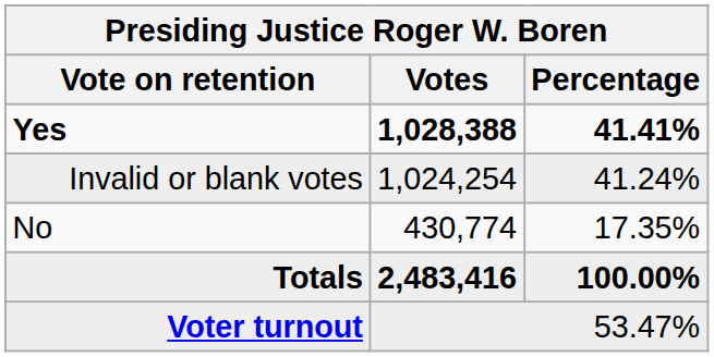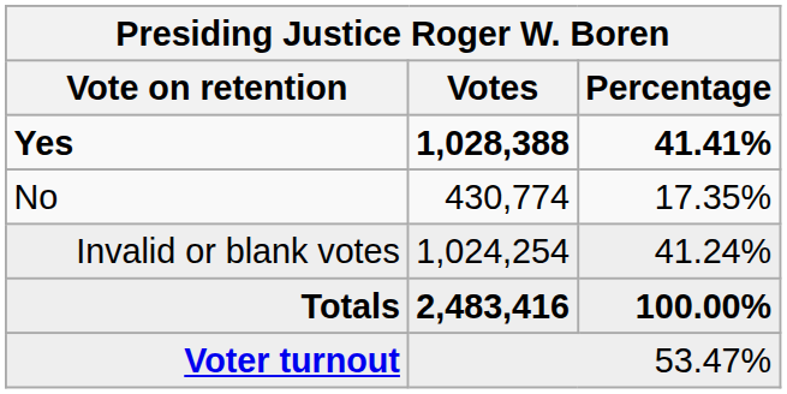rows swapped: No <-> Invalid or blank votes
